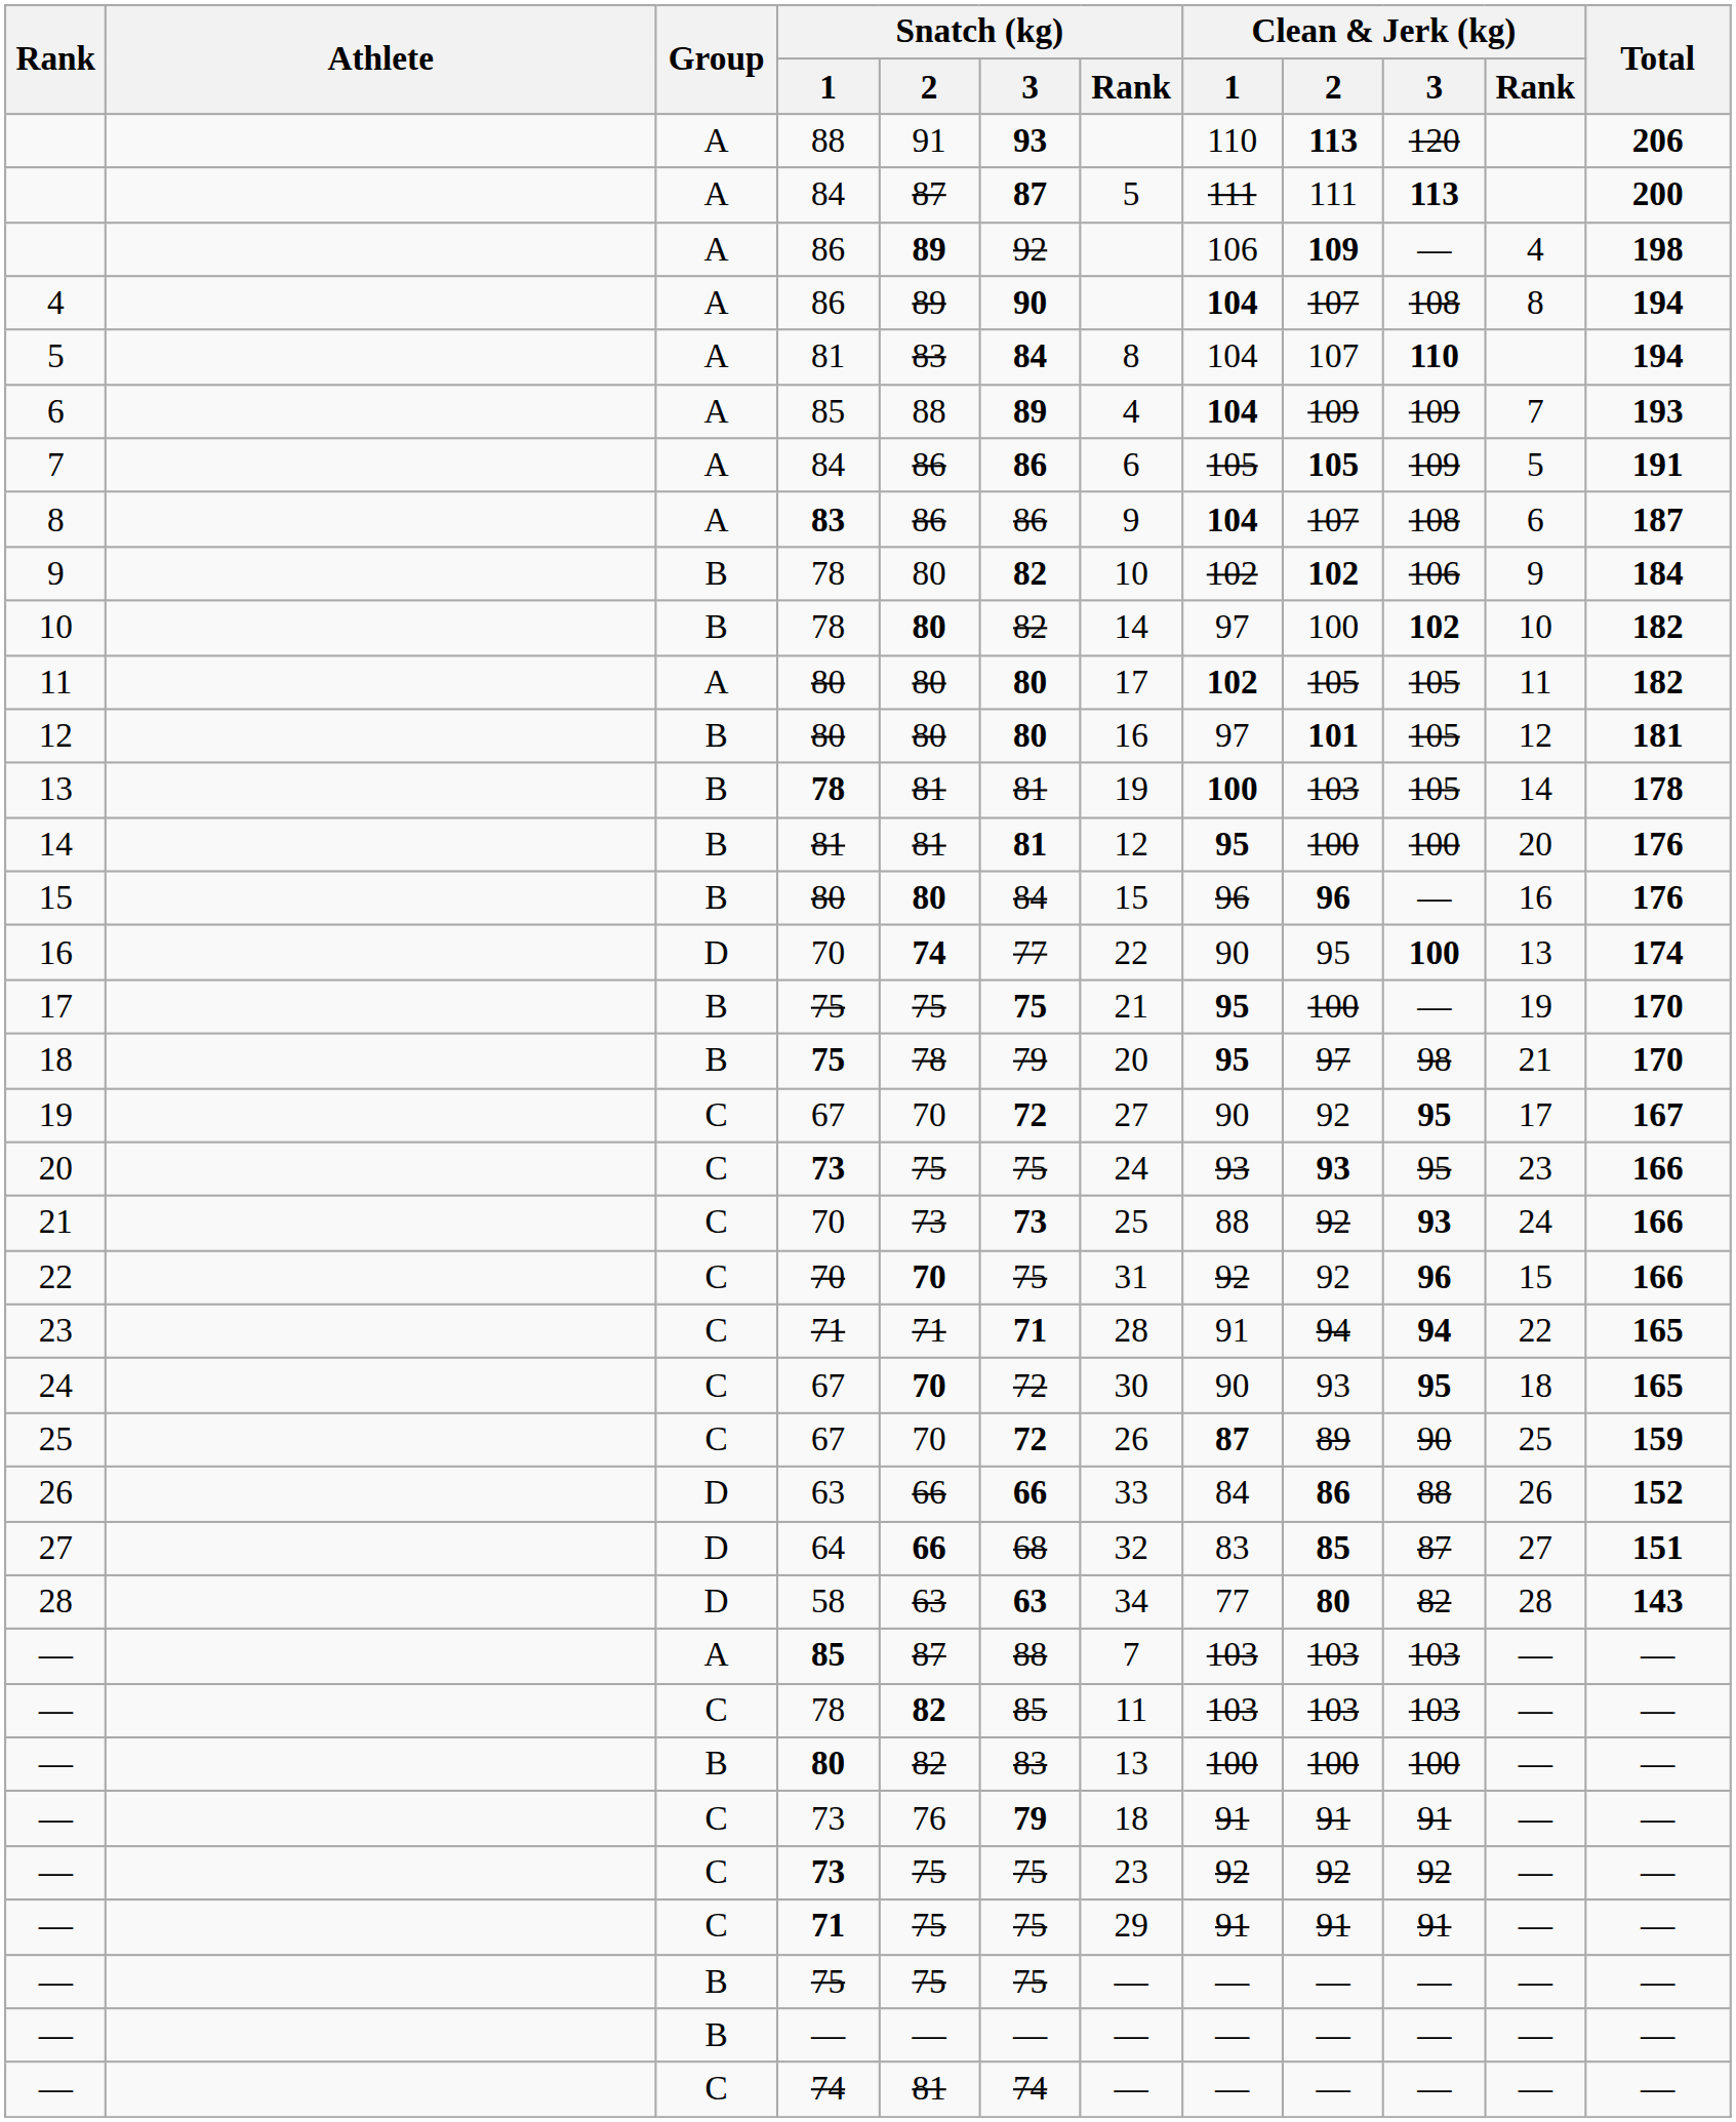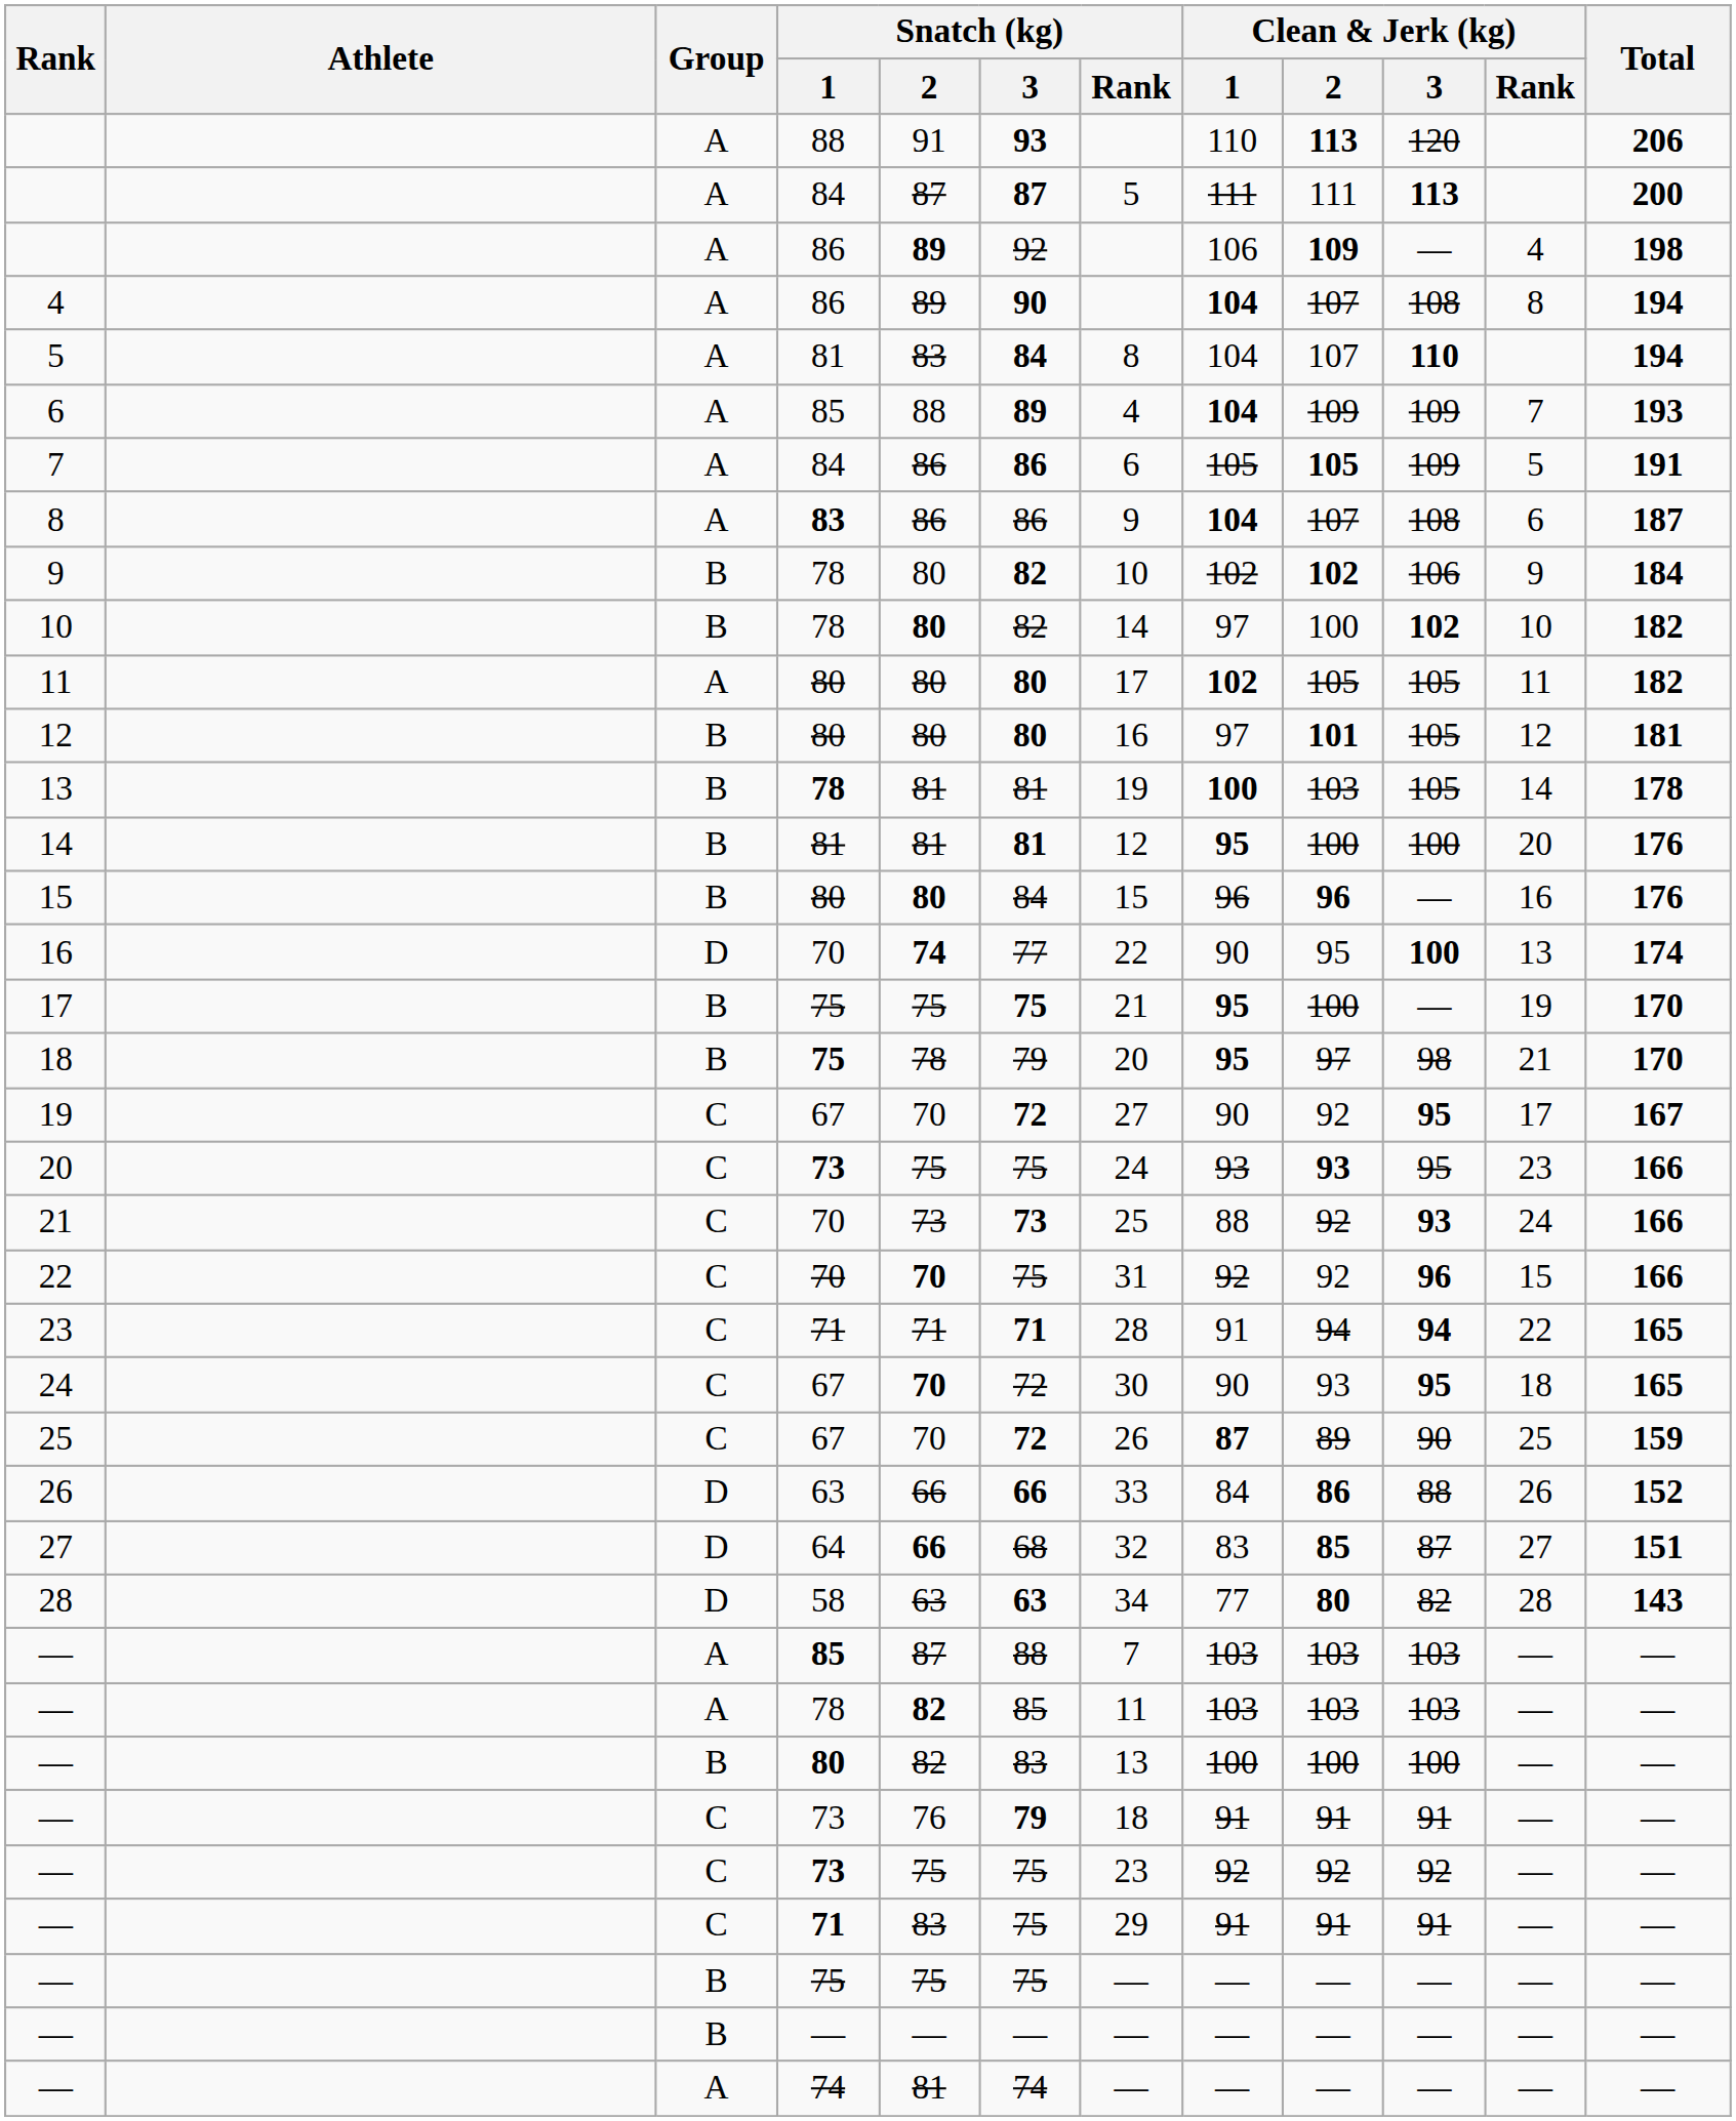— / 78 | Group: C -> A
— / 71 | Snatch (kg) / 2: 75 -> 83
— / 74 | Group: C -> A
